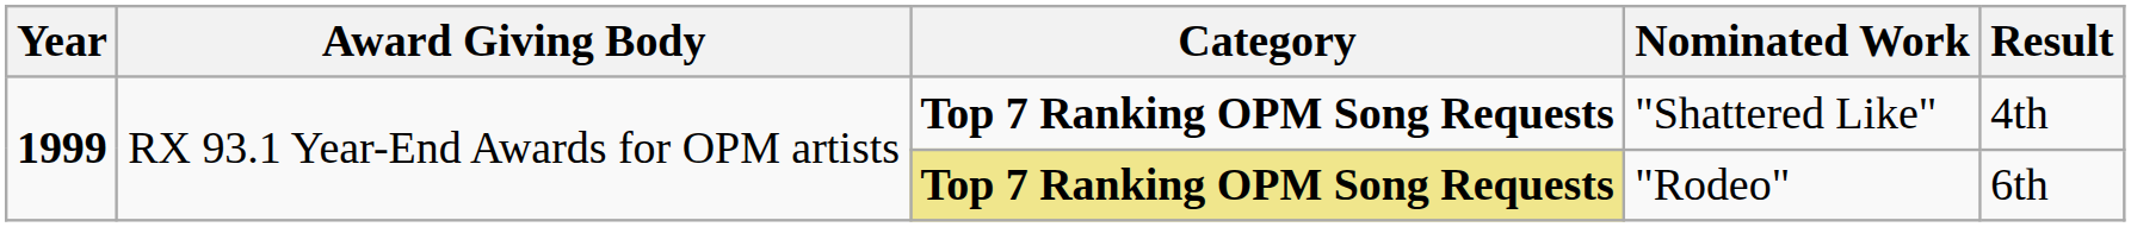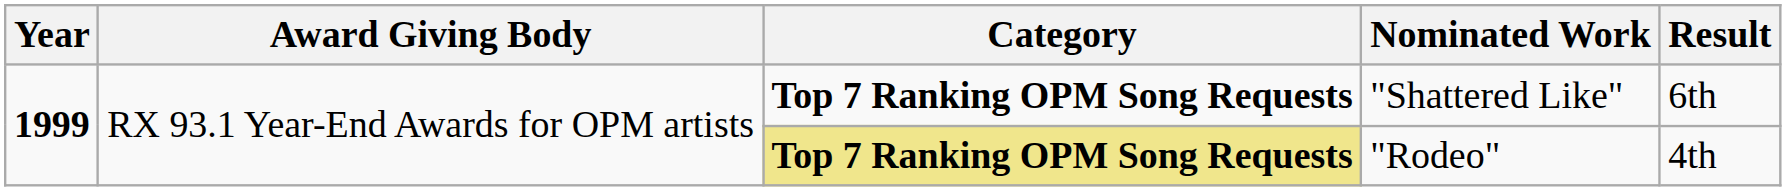"Shattered Like" | Result: 4th -> 6th
"Rodeo" | Result: 6th -> 4th
